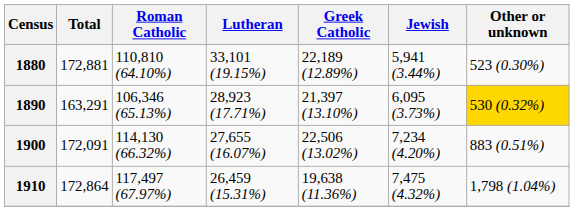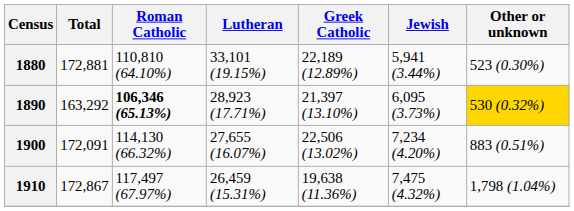1890 | Total: 163,291 -> 163,292
1890 | Roman Catholic: normal -> bold
1910 | Total: 172,864 -> 172,867
